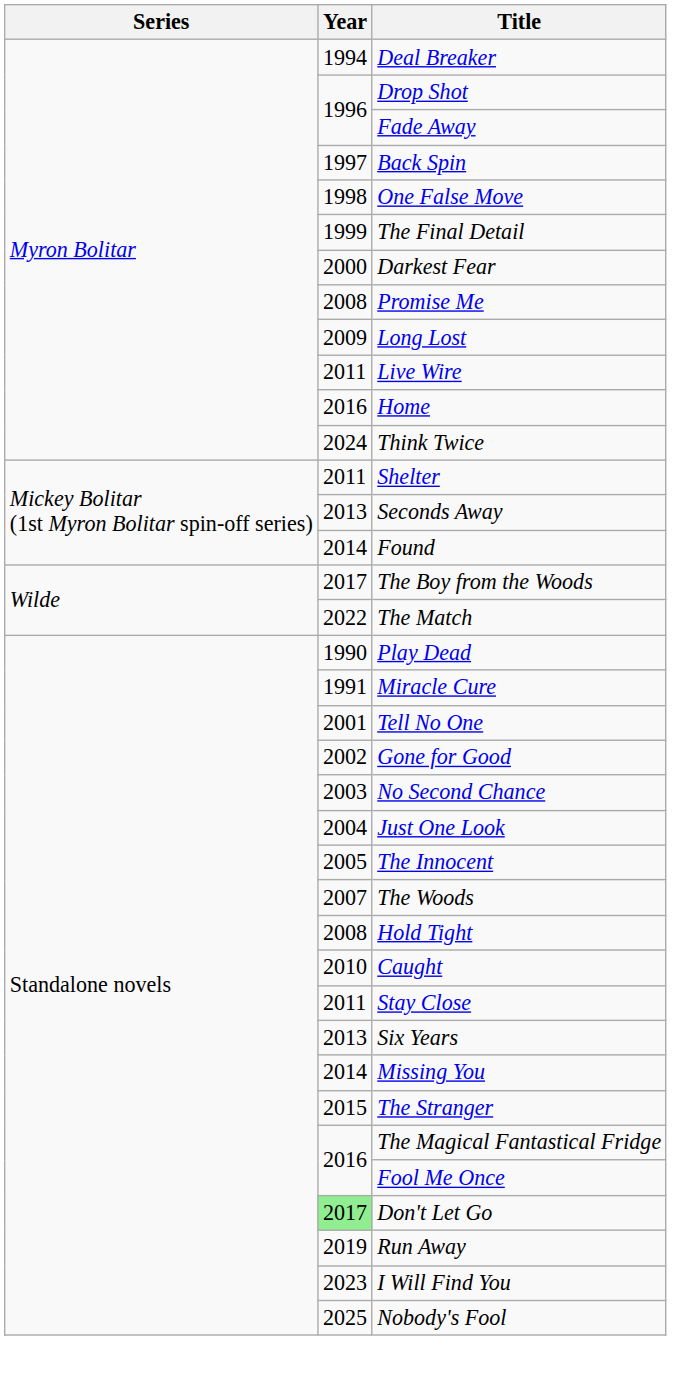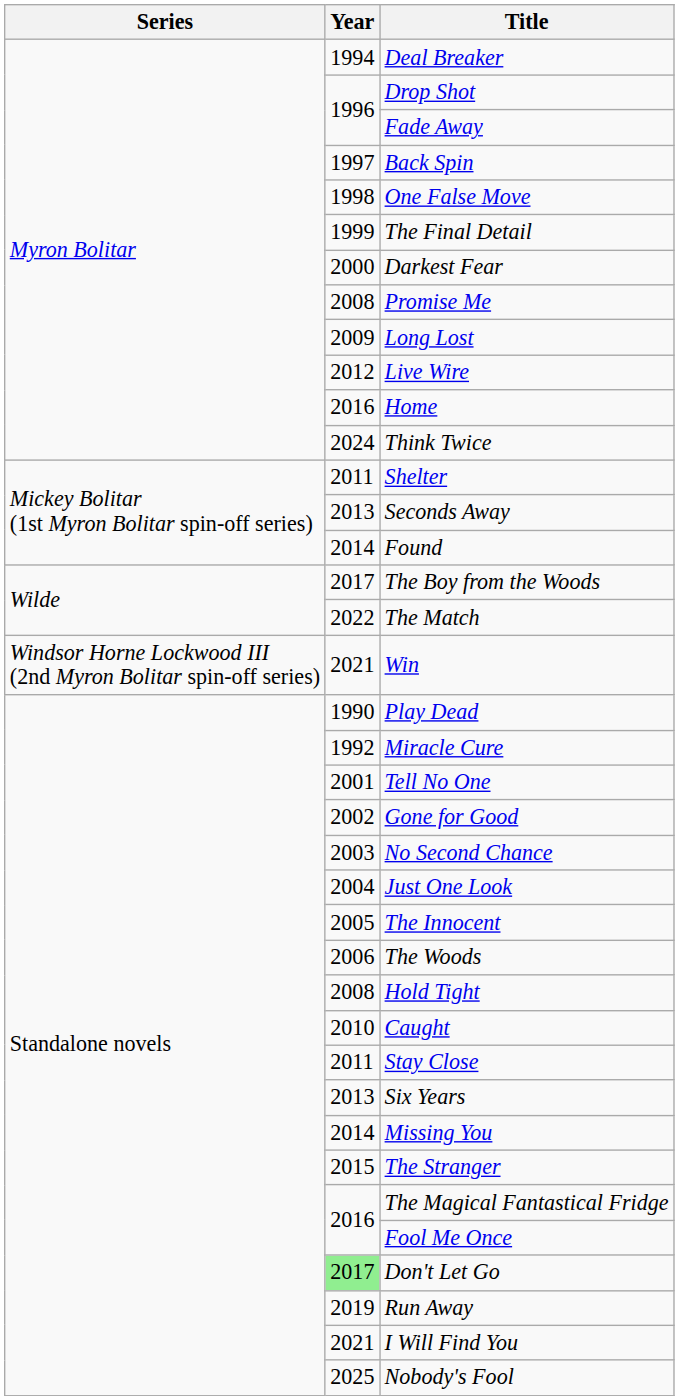Live Wire | Year: 2011 -> 2012
+ row: Windsor Horne Lockwood III (2nd Myron Bolitar spin-off series) | 2021 | Win
Miracle Cure | Year: 1991 -> 1992
The Woods | Year: 2007 -> 2006
I Will Find You | Year: 2023 -> 2021
